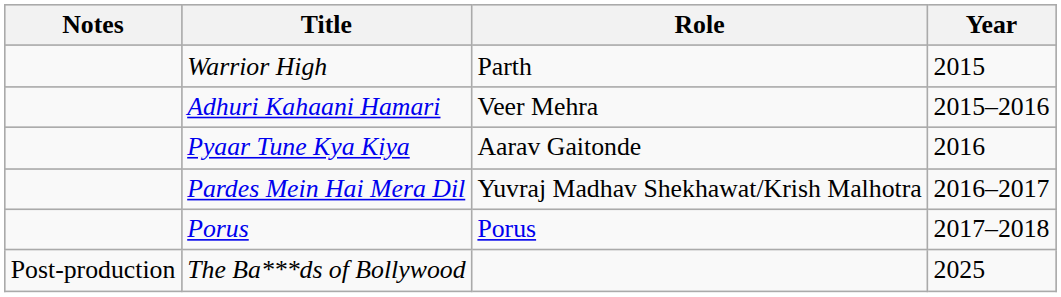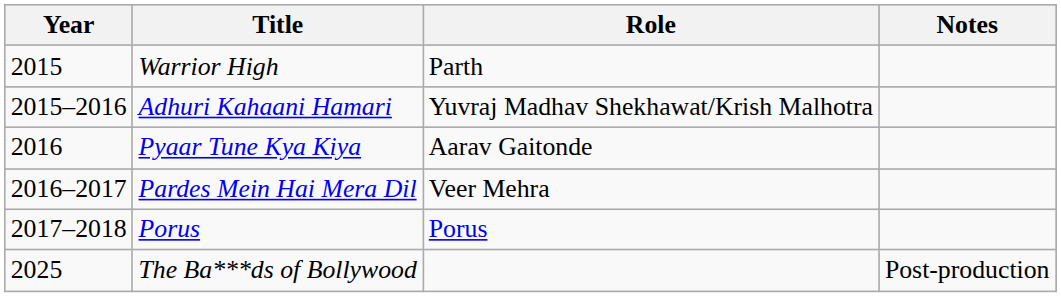columns swapped: Year <-> Notes
Adhuri Kahaani Hamari | Role: Veer Mehra -> Yuvraj Madhav Shekhawat/Krish Malhotra
Pardes Mein Hai Mera Dil | Role: Yuvraj Madhav Shekhawat/Krish Malhotra -> Veer Mehra
